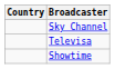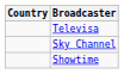rows swapped: Sky Channel <-> Televisa
